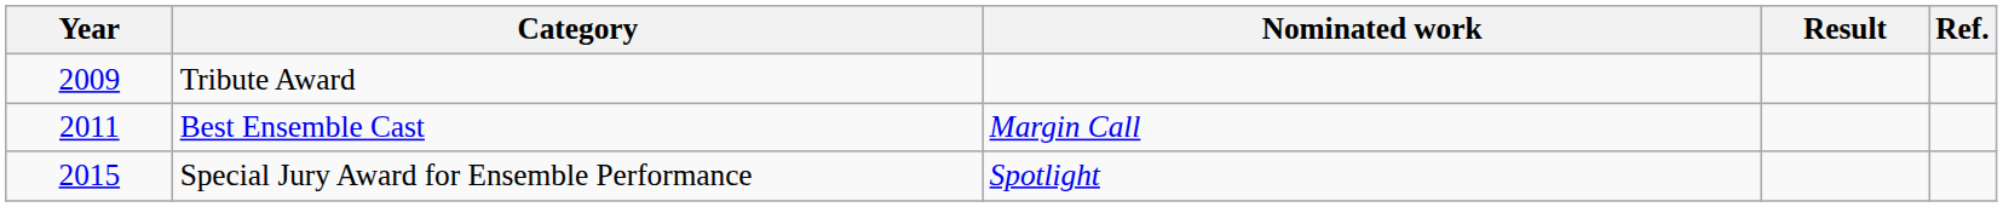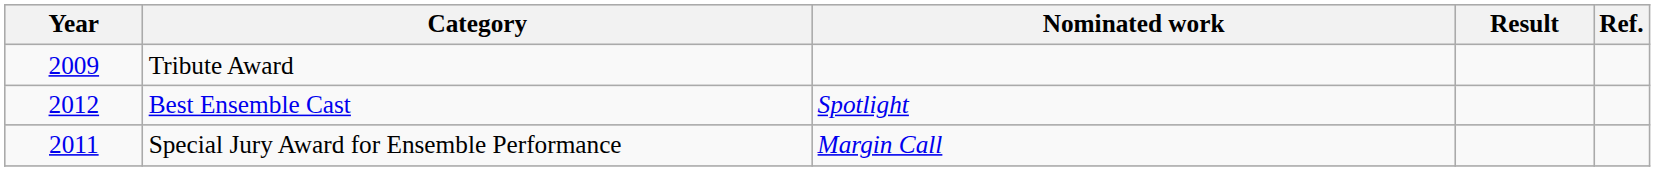Best Ensemble Cast | Year: 2011 -> 2012
Best Ensemble Cast | Nominated work: Margin Call -> Spotlight
Special Jury Award for Ensemble Performance | Year: 2015 -> 2011
Special Jury Award for Ensemble Performance | Nominated work: Spotlight -> Margin Call
